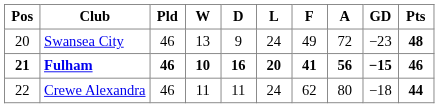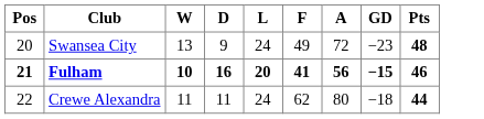- column: Pld | 46 | 46 | 46
